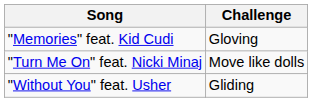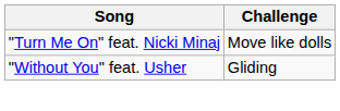- row: "Memories" feat. Kid Cudi | Gloving
